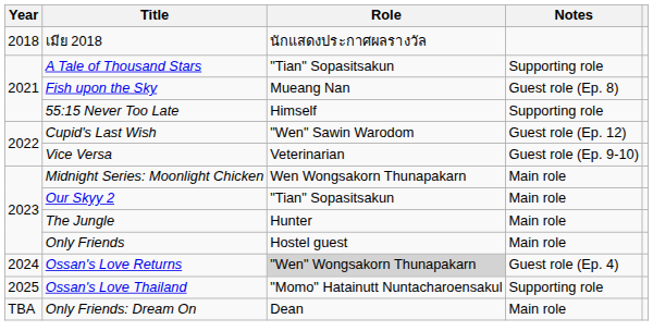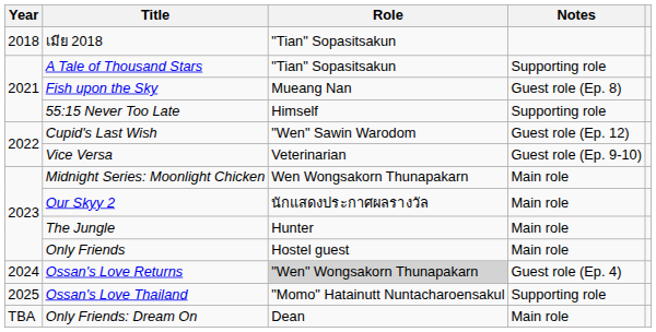เมีย 2018 | Role: นักแสดงประกาศผลรางวัล -> "Tian" Sopasitsakun
Our Skyy 2 | Role: "Tian" Sopasitsakun -> นักแสดงประกาศผลรางวัล
